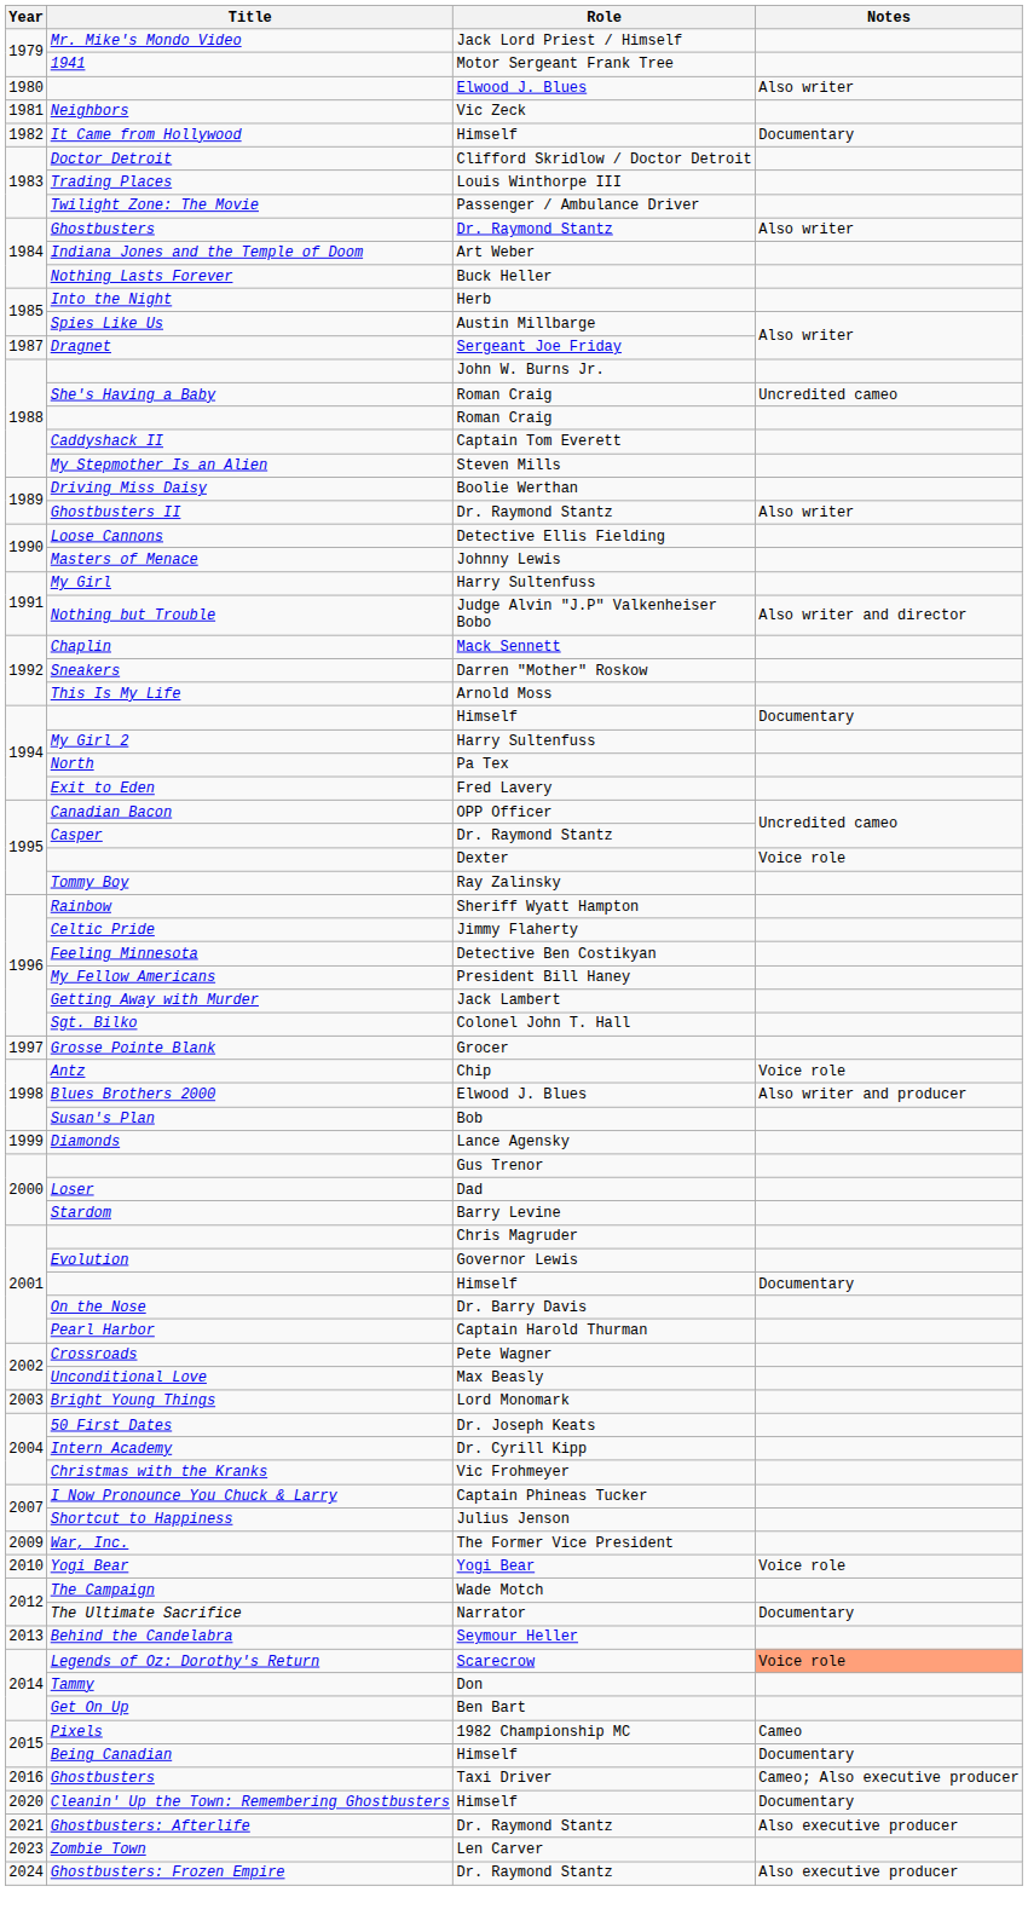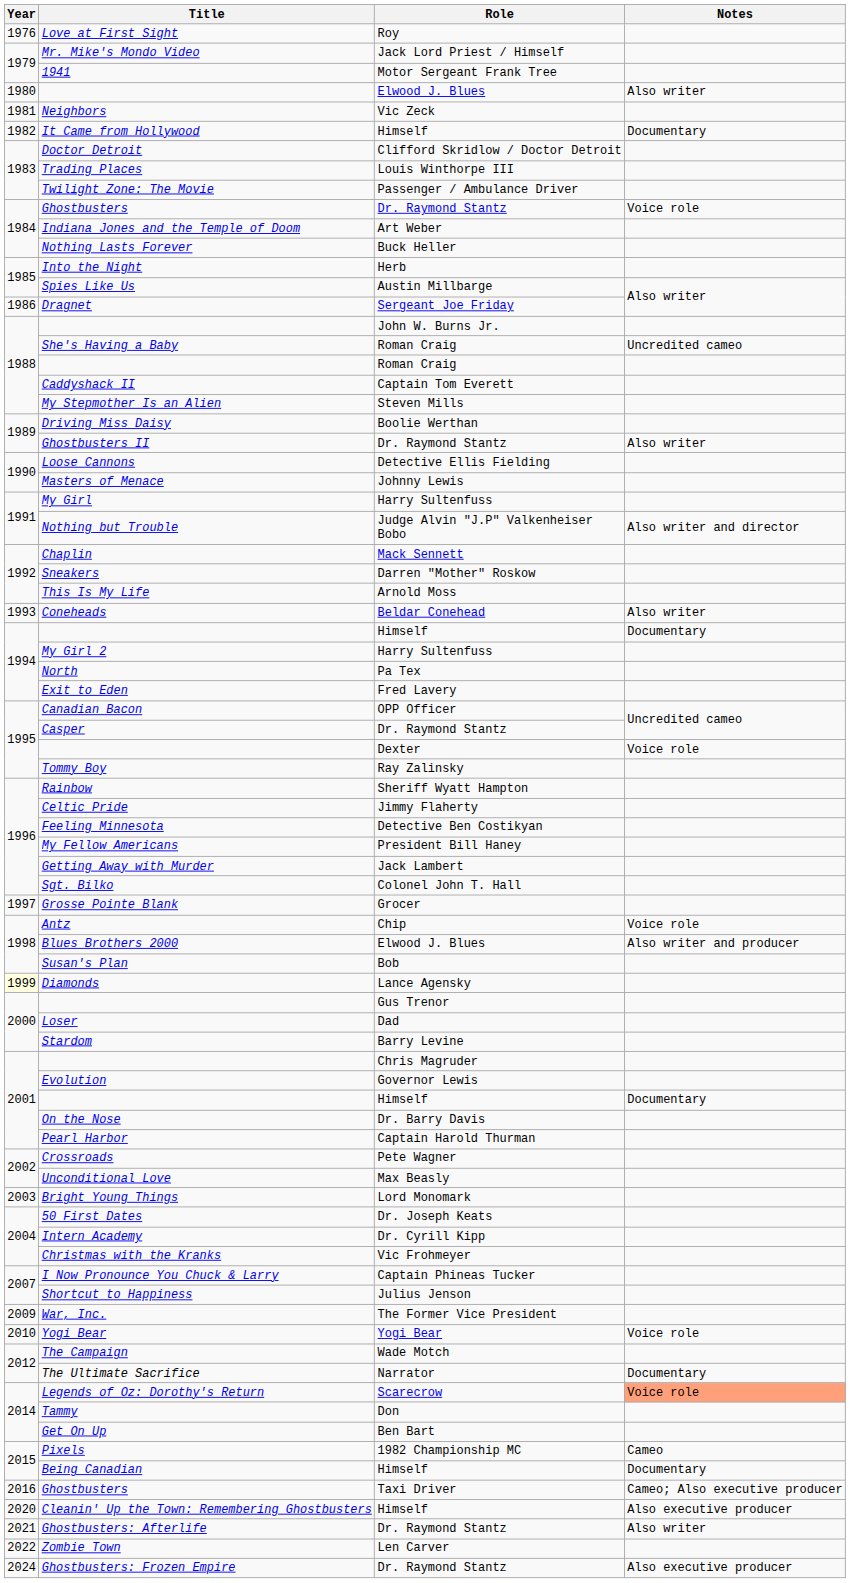+ row: 1976 | Love at First Sight | Roy
Ghostbusters / Dr. Raymond Stantz | Notes: Also writer -> Voice role
Dragnet | Year: 1987 -> 1986
+ row: 1993 | Coneheads | Beldar Conehead | Also writer
Diamonds | Year: no background -> lightyellow background
- row: 2013 | Behind the Candelabra | Seymour Heller
Cleanin' Up the Town: Remembering Ghostbusters | Notes: Documentary -> Also executive producer
Ghostbusters: Afterlife | Notes: Also executive producer -> Also writer
Zombie Town | Year: 2023 -> 2022
